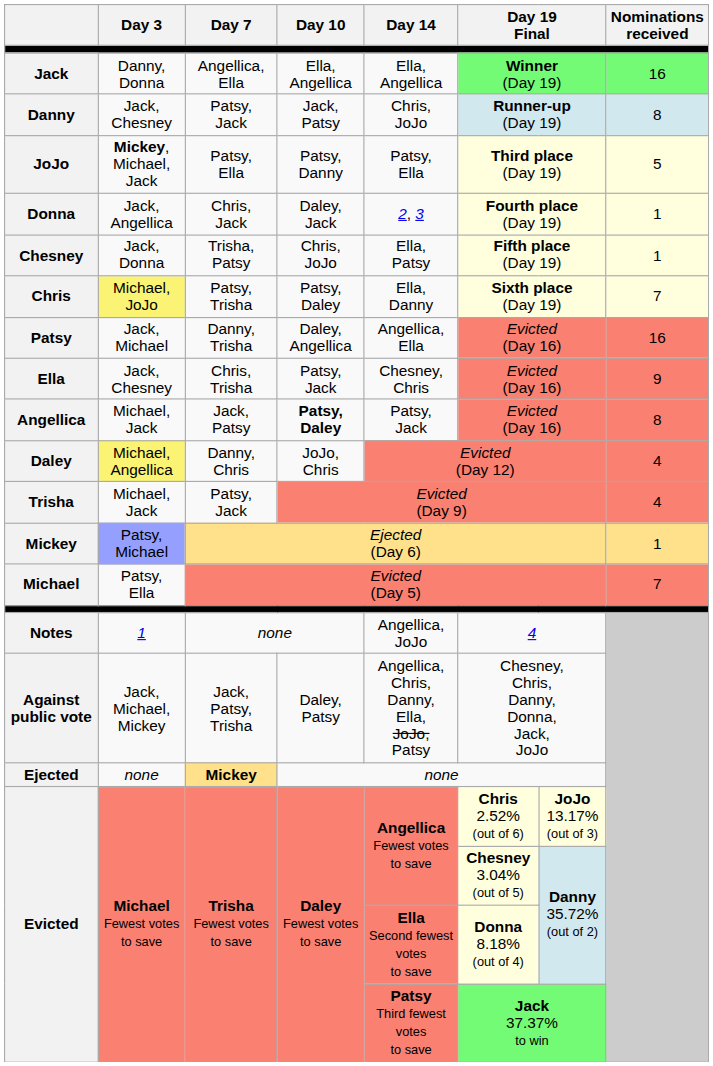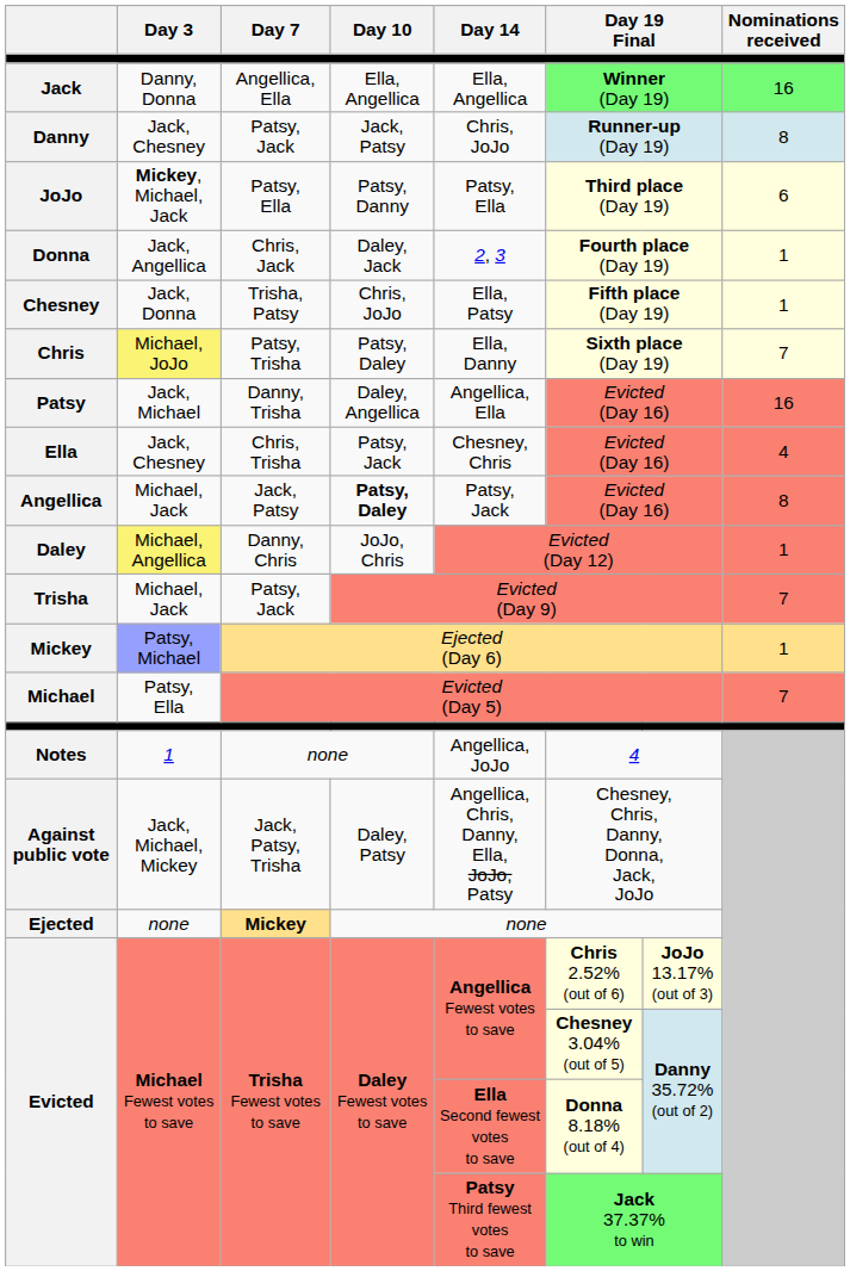JoJo | Nominations received: 5 -> 6
Ella | Nominations received: 9 -> 4
Daley | Nominations received: 4 -> 1
Trisha | Nominations received: 4 -> 7
